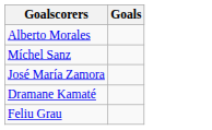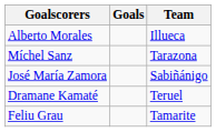+ column: Team | Illueca | Tarazona | Sabiñánigo | Teruel | Tamarite
